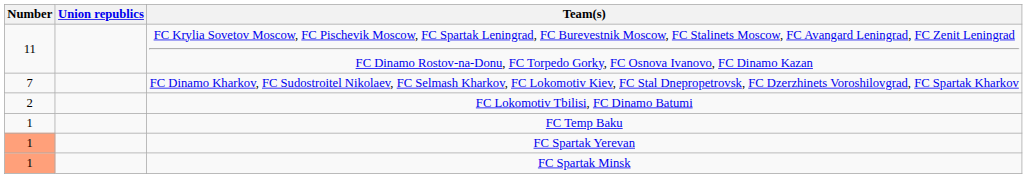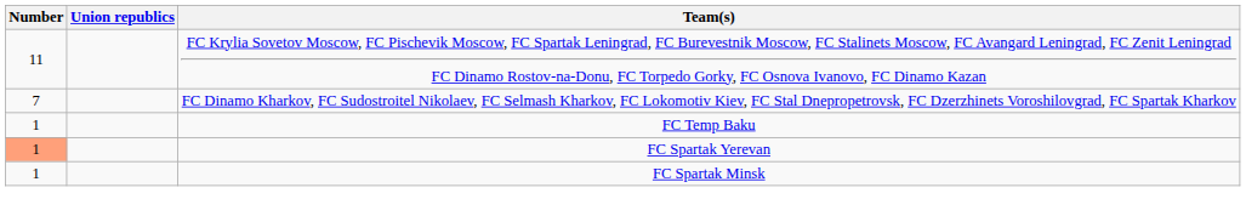- row: 2 | FC Lokomotiv Tbilisi, FC Dinamo Batumi
FC Spartak Minsk | Number: lightsalmon background -> no background
